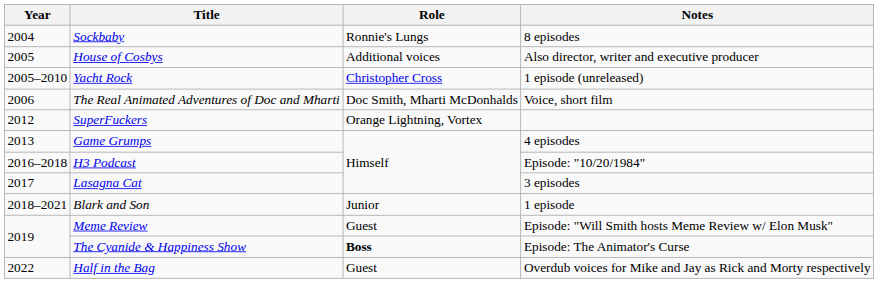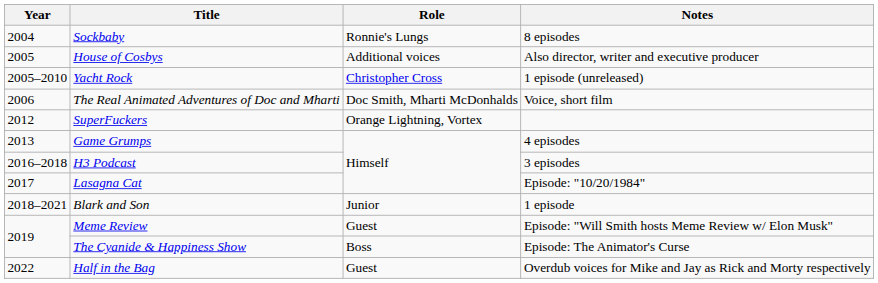H3 Podcast | Notes: Episode: "10/20/1984" -> 3 episodes
Lasagna Cat | Notes: 3 episodes -> Episode: "10/20/1984"
The Cyanide & Happiness Show | Role: bold -> normal
